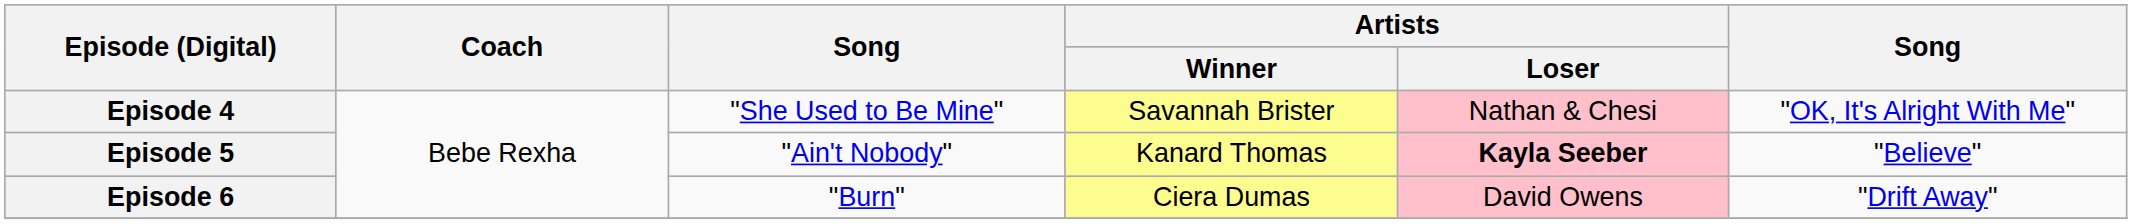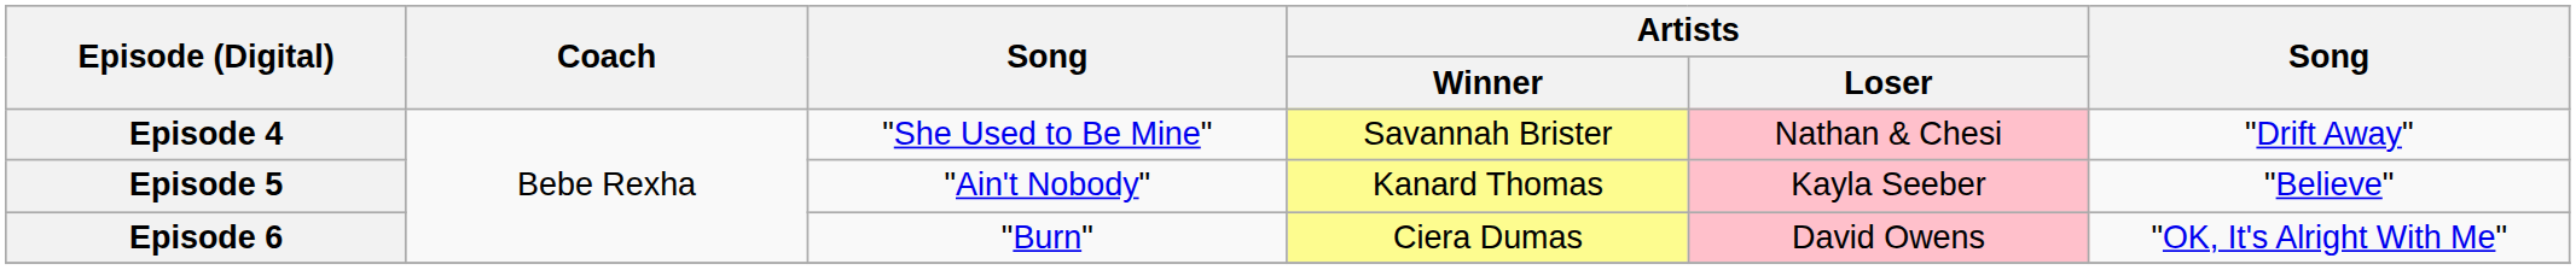Episode 4 | column 6: "OK, It's Alright With Me" -> "Drift Away"
Episode 5 | Artists / Loser: bold -> normal
Episode 6 | column 6: "Drift Away" -> "OK, It's Alright With Me"
